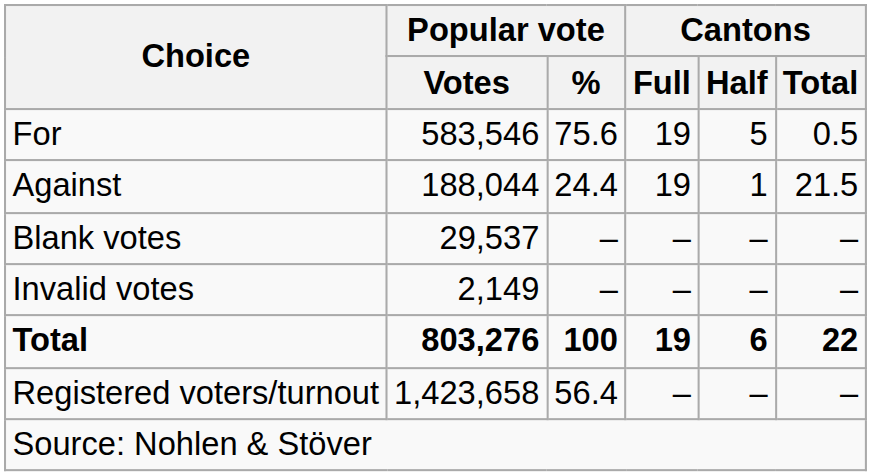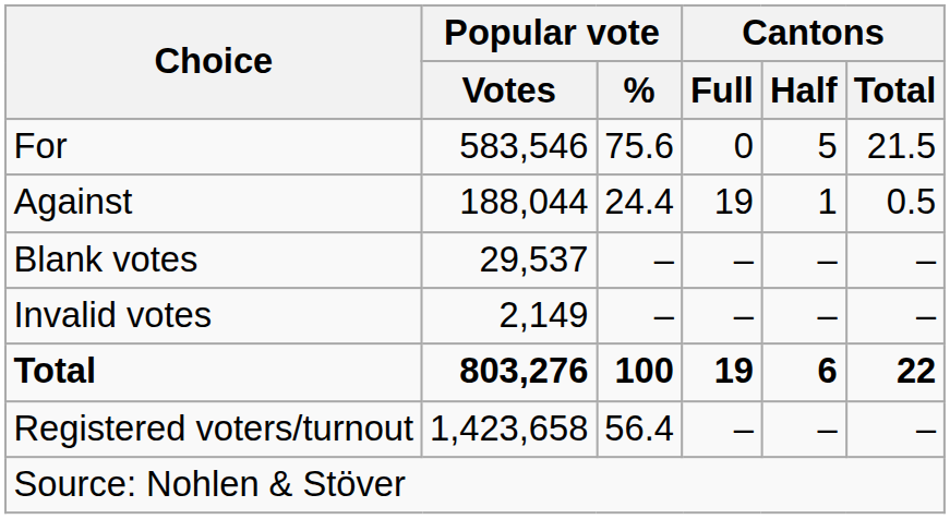For | Cantons / Full: 19 -> 0
For | Cantons / Total: 0.5 -> 21.5
Against | Cantons / Total: 21.5 -> 0.5
